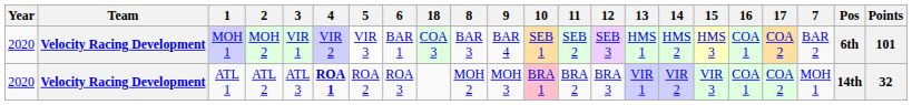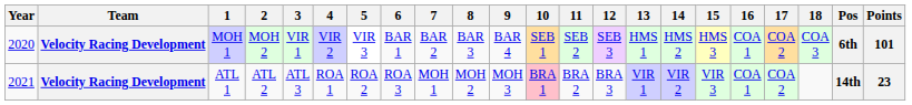columns swapped: 7 <-> 18
ATL 1 | Year: 2020 -> 2021
ATL 1 | 4: bold -> normal
ATL 1 | Points: 32 -> 23
